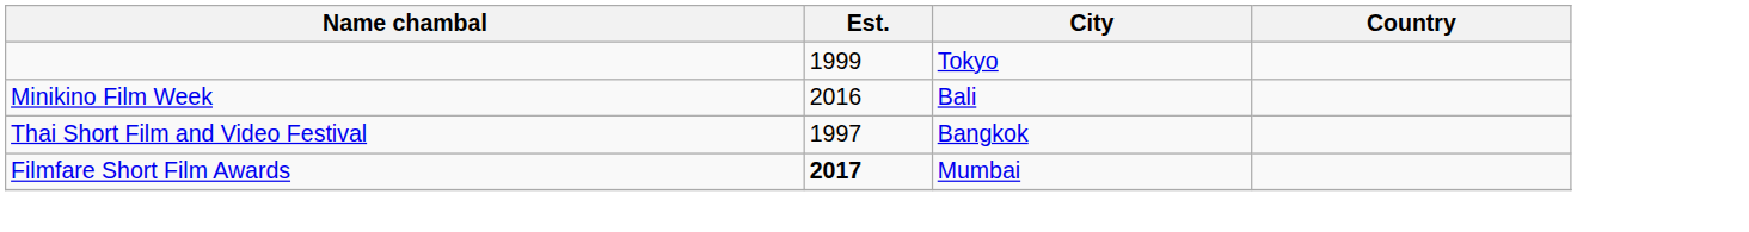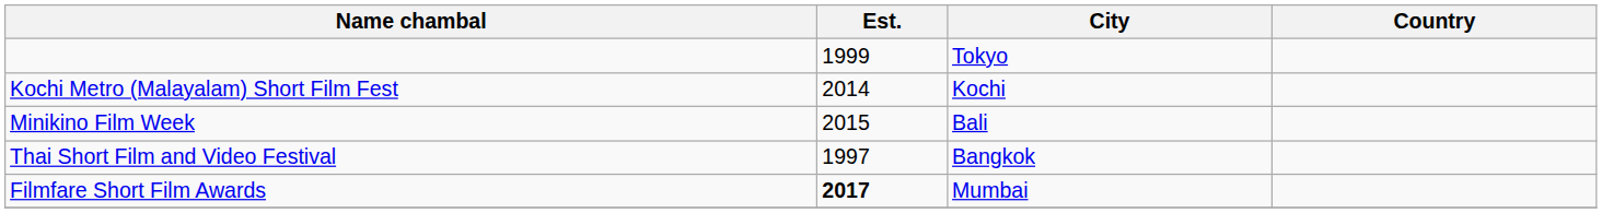+ row: Kochi Metro (Malayalam) Short Film Fest | 2014 | Kochi
Minikino Film Week | Est.: 2016 -> 2015
